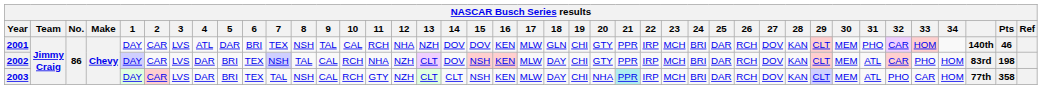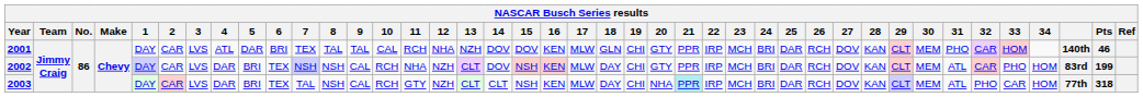2001 | 8: NSH -> TAL
2002 | 8: TAL -> NSH
2002 | Pts: 198 -> 199
2003 | Pts: 358 -> 318
